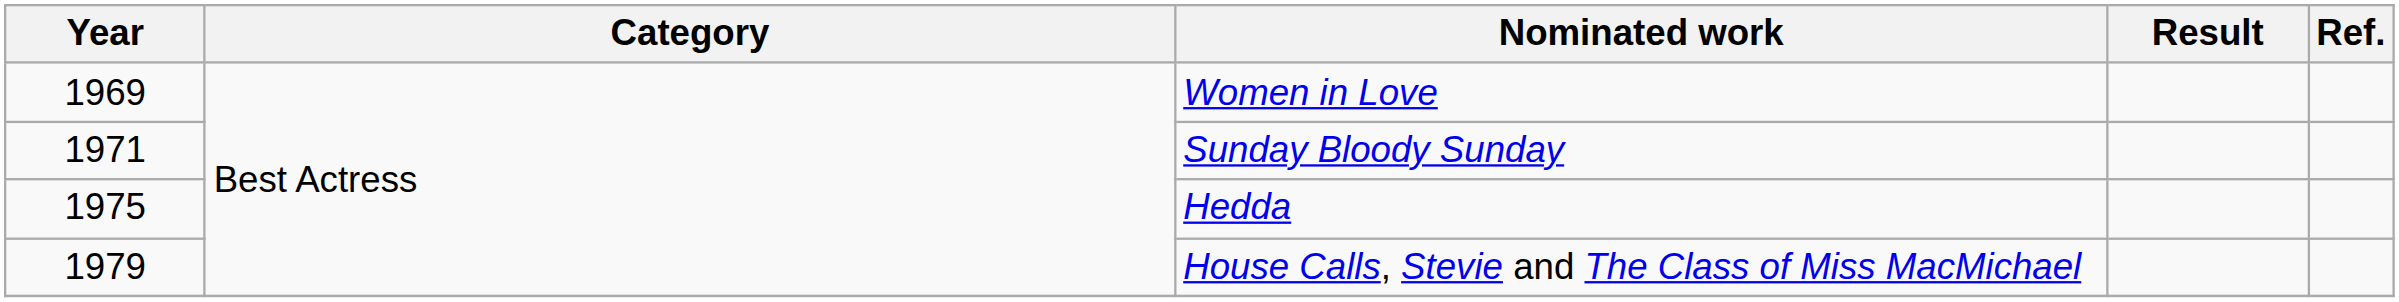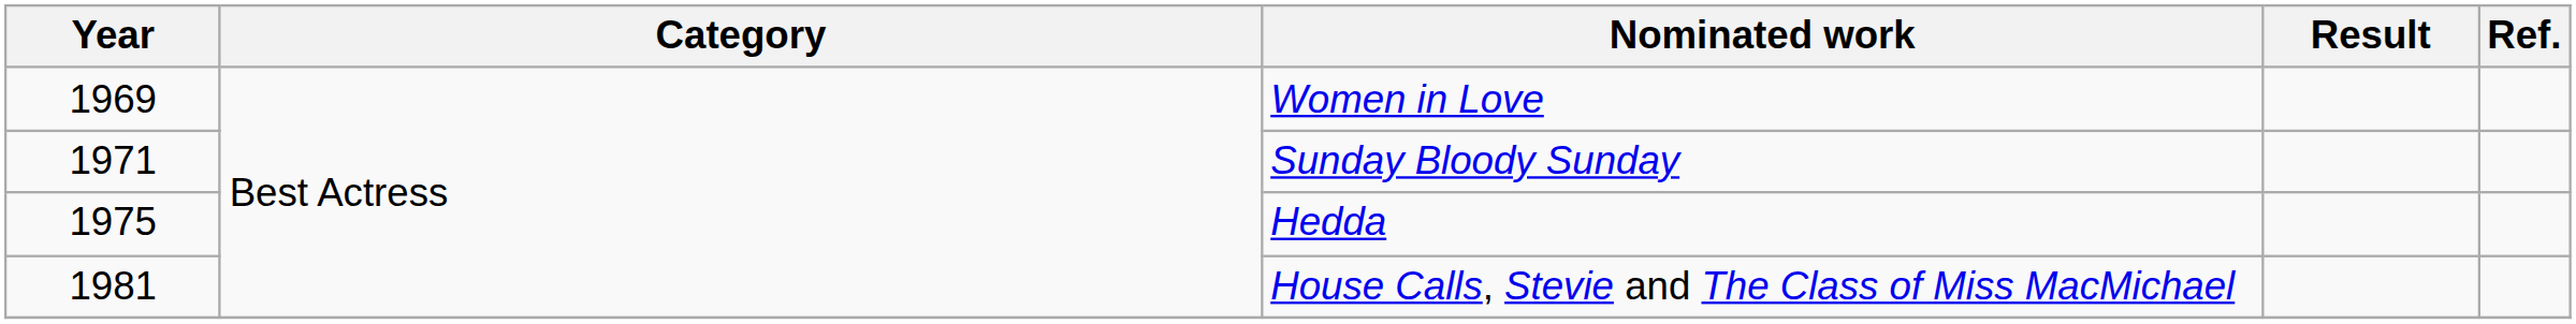House Calls, Stevie and The Class of Miss MacMichael | Year: 1979 -> 1981
